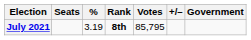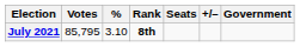columns swapped: Votes <-> Seats
July 2021 | %: 3.19 -> 3.10
